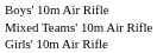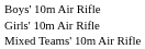rows swapped: Girls' 10m Air Rifle <-> Mixed Teams' 10m Air Rifle
